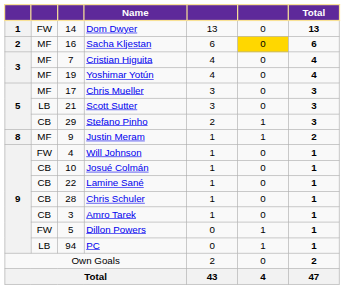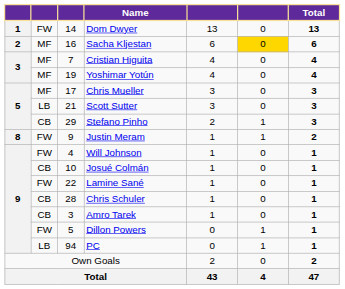Justin Meram | column 2: MF -> FW
Lamine Sané | column 2: CB -> FW
